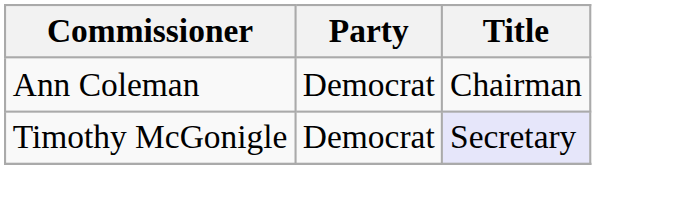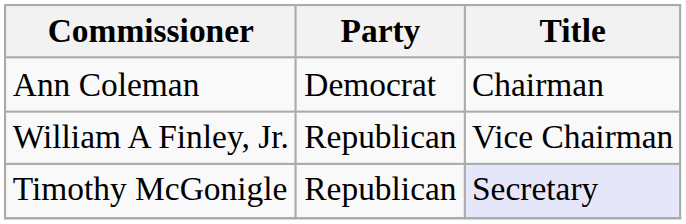+ row: William A Finley, Jr. | Republican | Vice Chairman
Timothy McGonigle | Party: Democrat -> Republican
